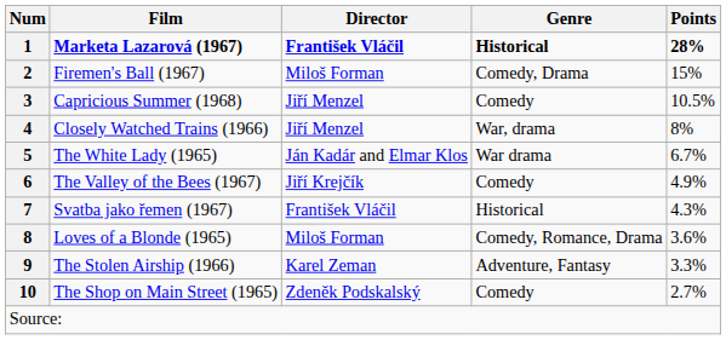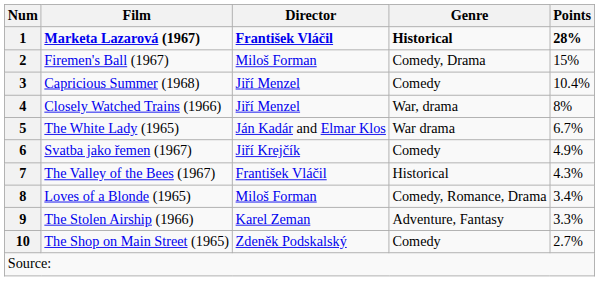3 | Points: 10.5% -> 10.4%
6 | Film: The Valley of the Bees (1967) -> Svatba jako řemen (1967)
7 | Film: Svatba jako řemen (1967) -> The Valley of the Bees (1967)
8 | Points: 3.6% -> 3.4%
